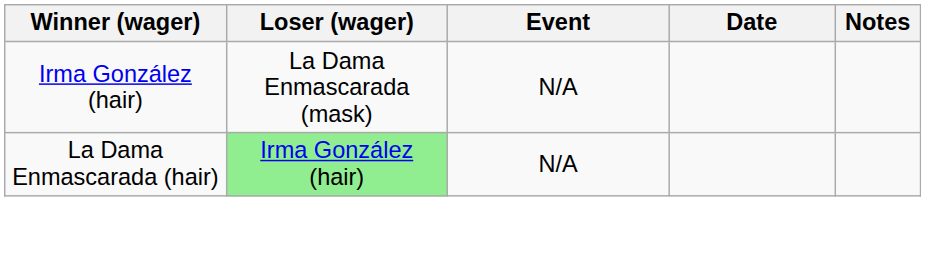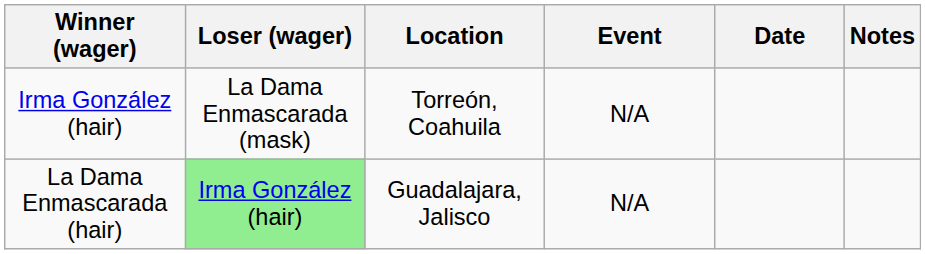+ column: Location | Torreón, Coahuila | Guadalajara, Jalisco
